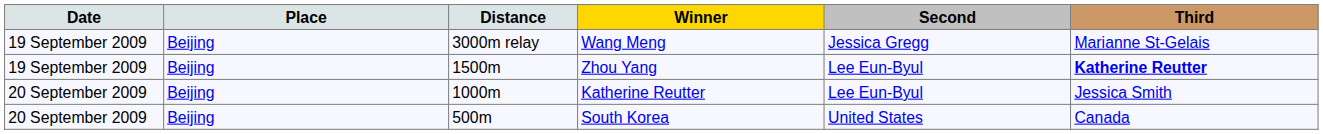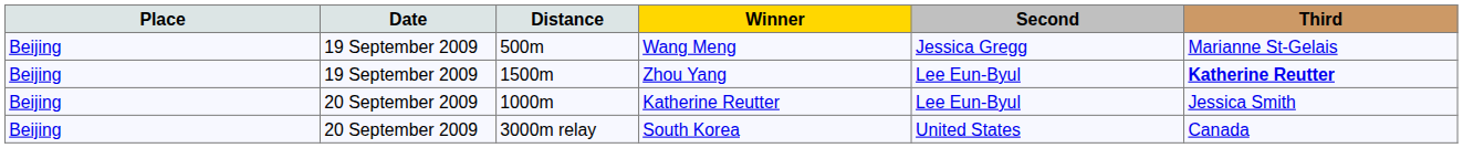columns swapped: Date <-> Place
Wang Meng | Distance: 3000m relay -> 500m
South Korea | Distance: 500m -> 3000m relay
